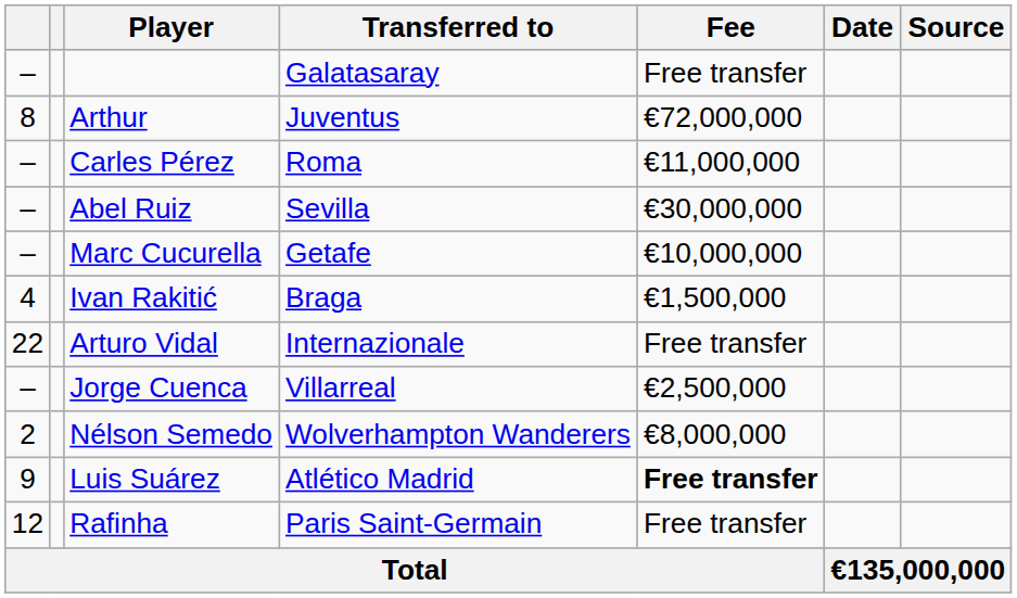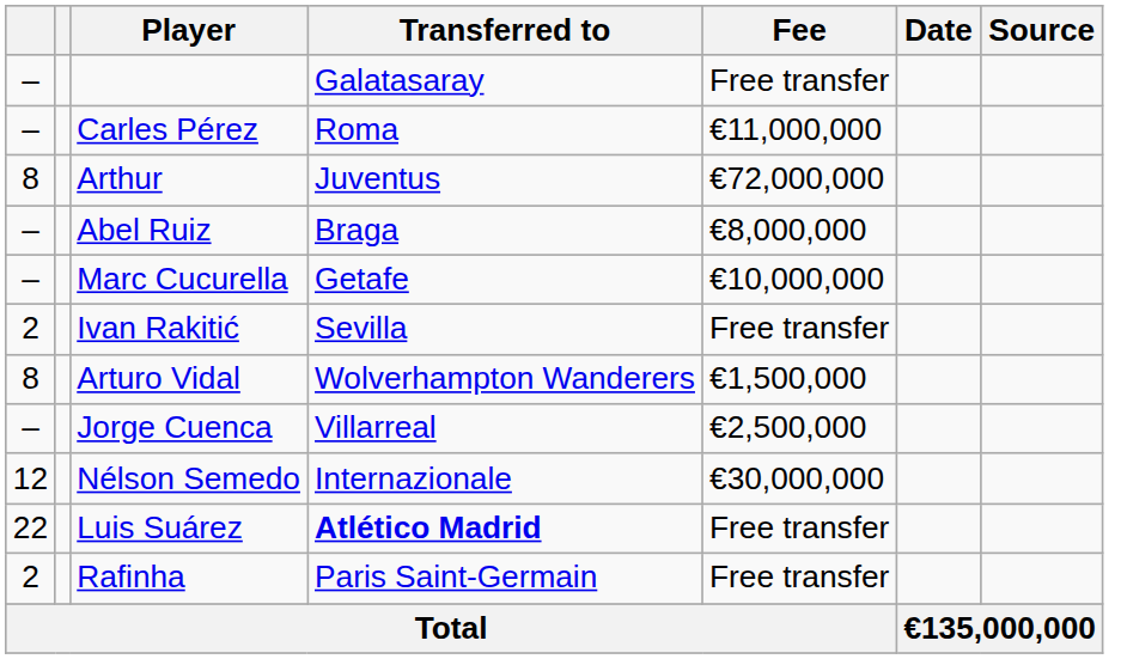rows swapped: Arthur <-> Carles Pérez
Abel Ruiz | Transferred to: Sevilla -> Braga
Abel Ruiz | Fee: €30,000,000 -> €8,000,000
Ivan Rakitić | column 1: 4 -> 2
Ivan Rakitić | Transferred to: Braga -> Sevilla
Ivan Rakitić | Fee: €1,500,000 -> Free transfer
Arturo Vidal | column 1: 22 -> 8
Arturo Vidal | Transferred to: Internazionale -> Wolverhampton Wanderers
Arturo Vidal | Fee: Free transfer -> €1,500,000
Nélson Semedo | column 1: 2 -> 12
Nélson Semedo | Transferred to: Wolverhampton Wanderers -> Internazionale
Nélson Semedo | Fee: €8,000,000 -> €30,000,000
Luis Suárez | column 1: 9 -> 22
Luis Suárez | Transferred to: normal -> bold
Luis Suárez | Fee: bold -> normal
Rafinha | column 1: 12 -> 2
